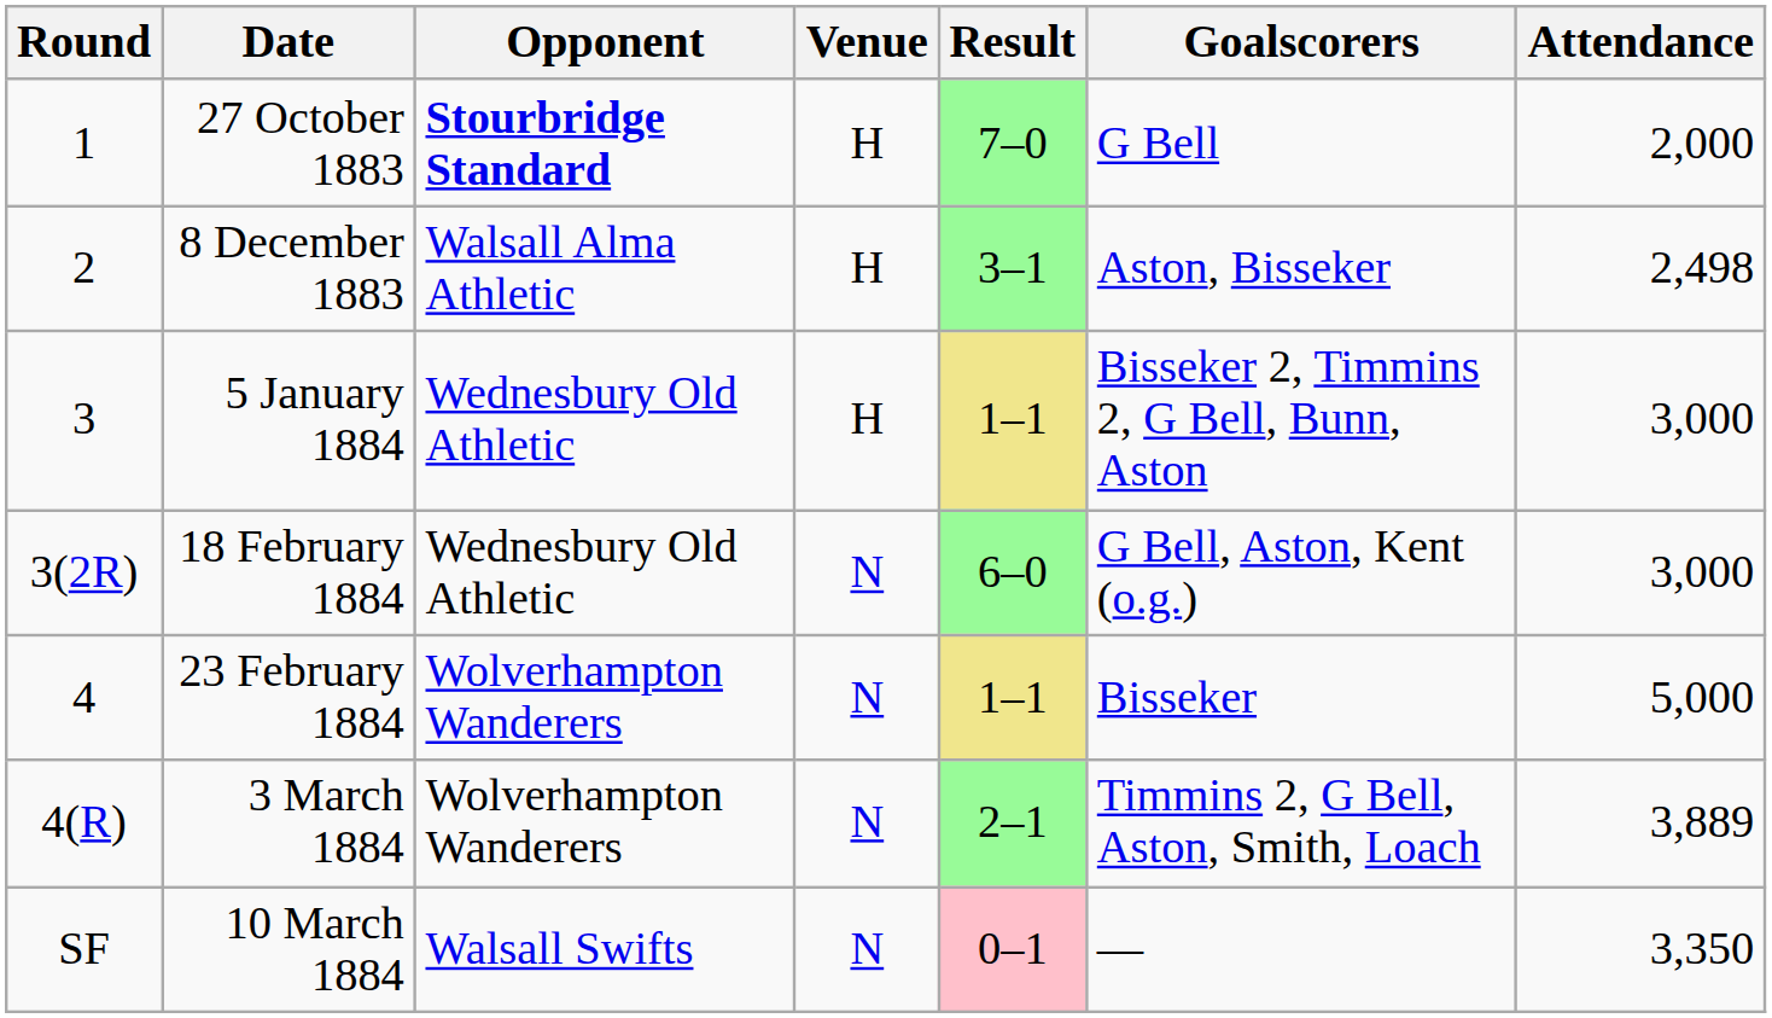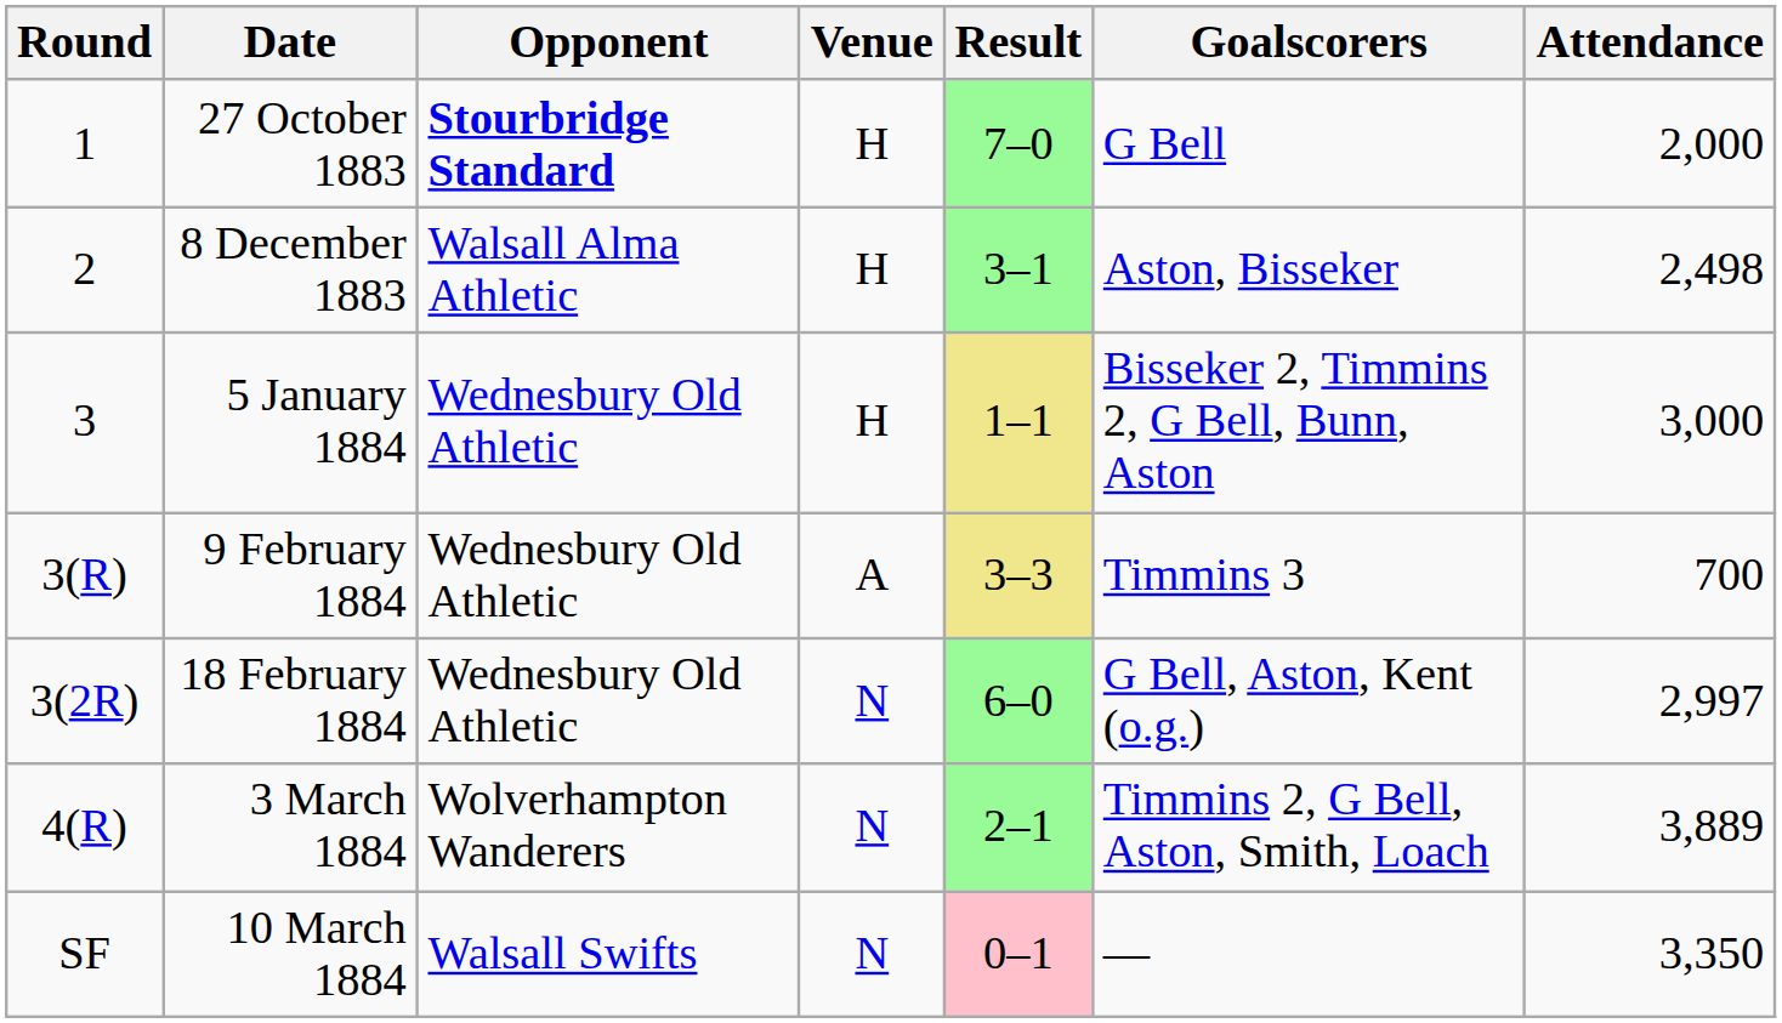+ row: 3(R) | 9 February 1884 | Wednesbury Old Athletic | A | 3–3 | Timmins 3 | 700
18 February 1884 | Attendance: 3,000 -> 2,997
- row: 4 | 23 February 1884 | Wolverhampton Wanderers | N | 1–1 | Bisseker | 5,000
